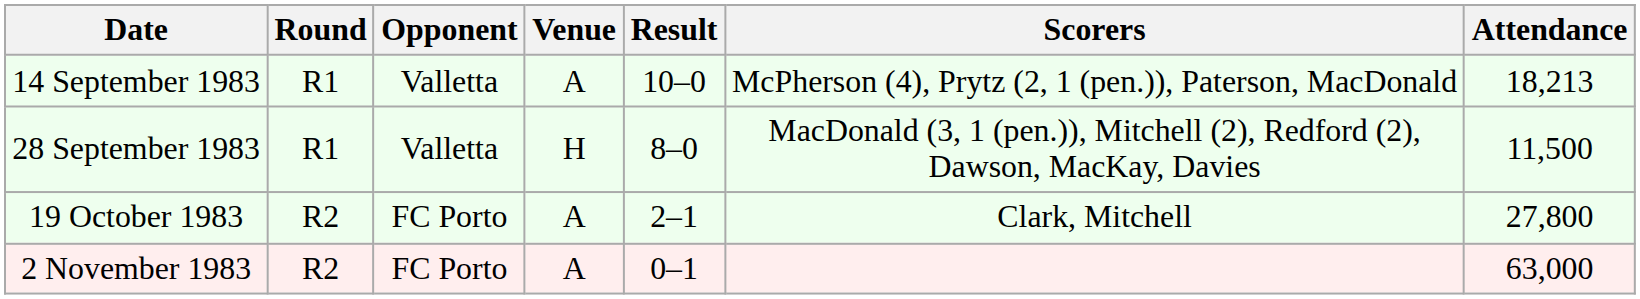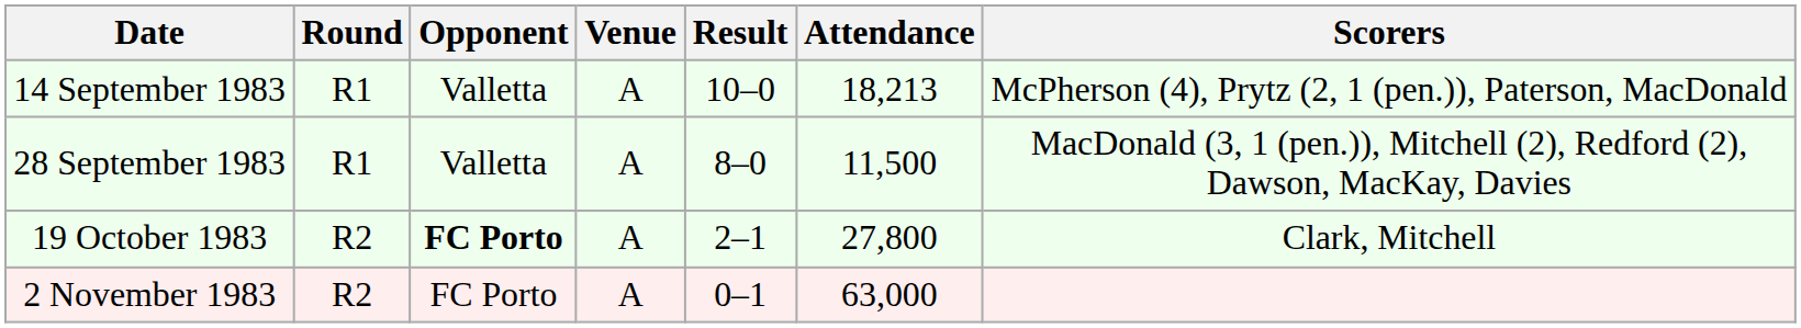columns swapped: Attendance <-> Scorers
28 September 1983 | Venue: H -> A
19 October 1983 | Opponent: normal -> bold
